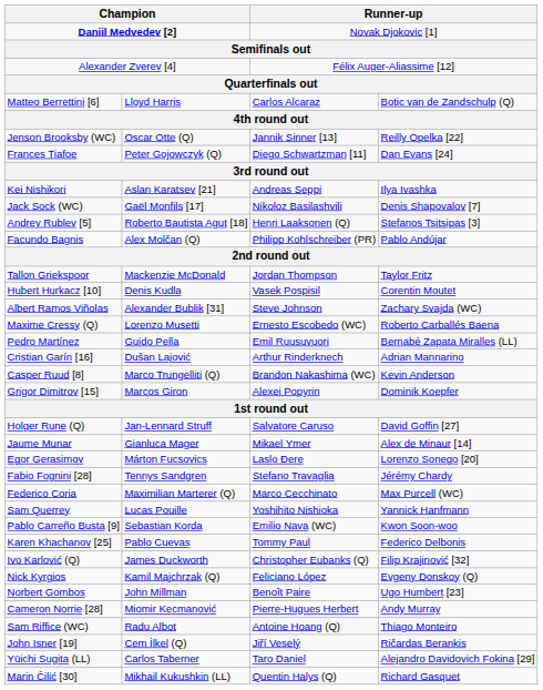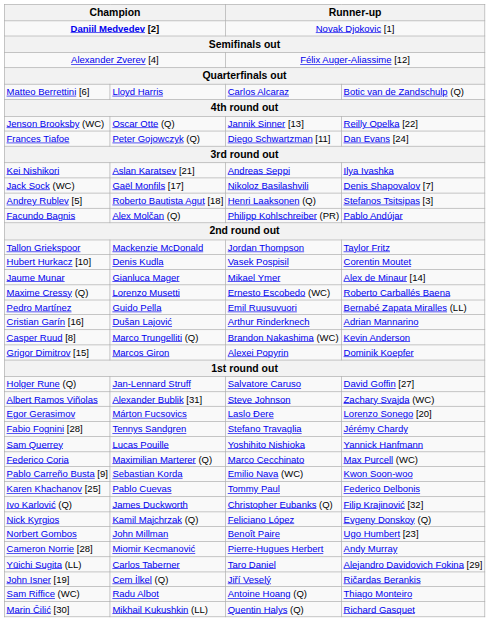rows swapped: Albert Ramos Viñolas <-> Jaume Munar
rows swapped: Sam Querrey <-> Federico Coria
rows swapped: Yūichi Sugita (LL) <-> Sam Riffice (WC)
